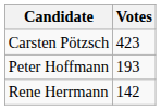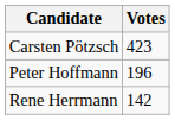Peter Hoffmann | Votes: 193 -> 196
